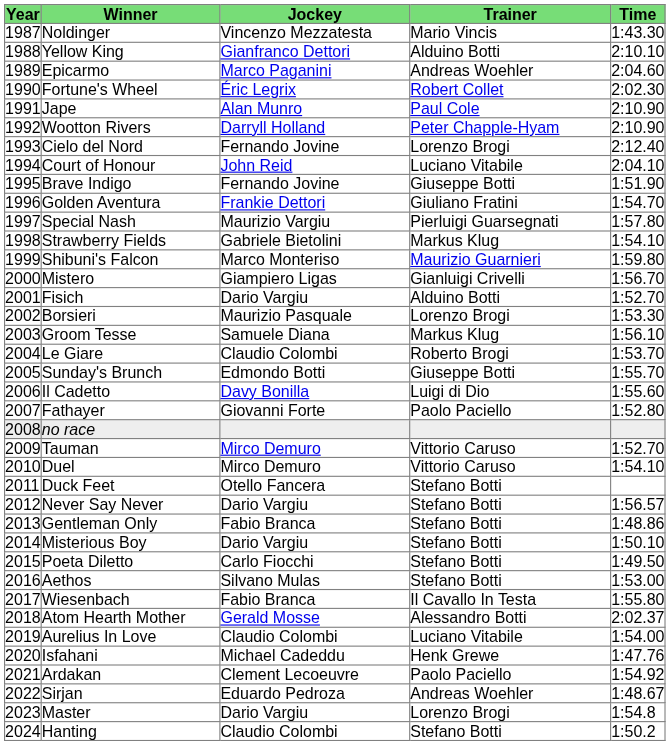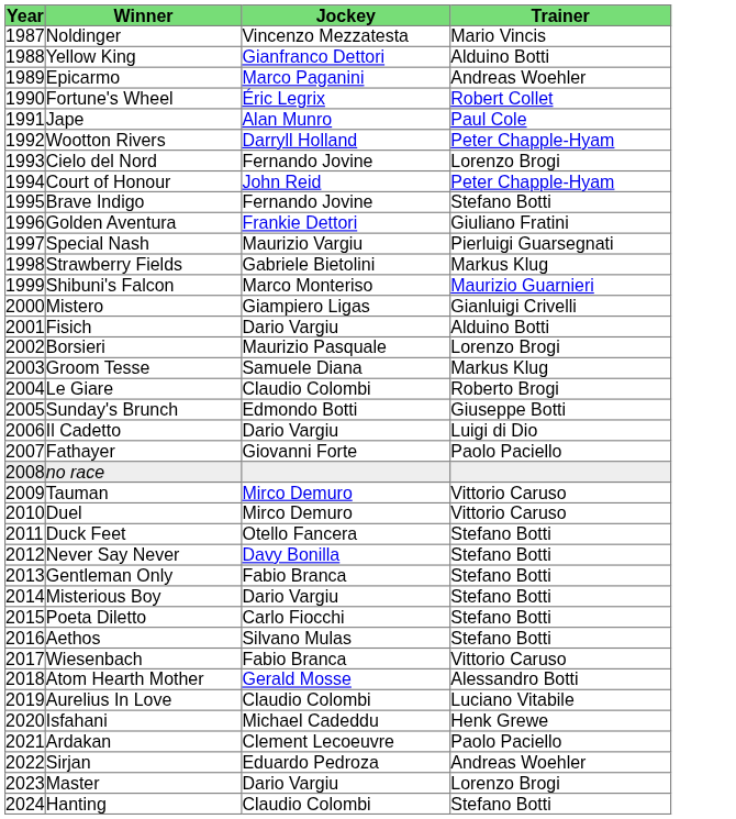- column: Time | 1:43.30 | 2:10.10 | 2:04.60 | 2:02.30 | 2:10.90 | 2:10.90 | 2:12.40 | 2:04.10 | 1:51.90 | 1:54.70 | 1:57.80 | 1:54.10 | 1:59.80 | 1:56.70 | 1:52.70 | 1:53.30 | 1:56.10 | 1:53.70 | 1:55.70 | 1:55.60 | 1:52.80 | 1:52.70 | 1:54.10 | 1:56.57 | 1:48.86 | 1:50.10 | 1:49.50 | 1:53.00 | 1:55.80 | 2:02.37 | 1:54.00 | 1:47.76 | 1:54.92 | 1:48.67 | 1:54.8 | 1:50.2
Court of Honour | Trainer: Luciano Vitabile -> Peter Chapple-Hyam
Brave Indigo | Trainer: Giuseppe Botti -> Stefano Botti
Il Cadetto | Jockey: Davy Bonilla -> Dario Vargiu
Never Say Never | Jockey: Dario Vargiu -> Davy Bonilla
Wiesenbach | Trainer: Il Cavallo In Testa -> Vittorio Caruso
